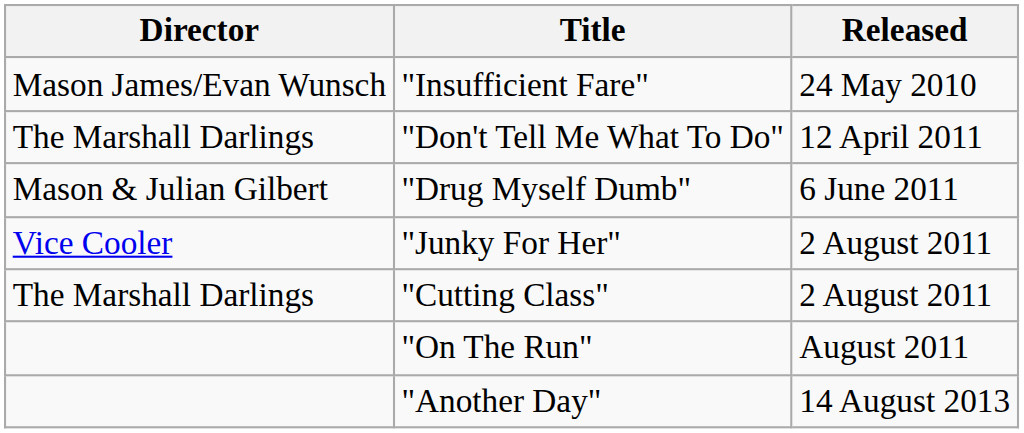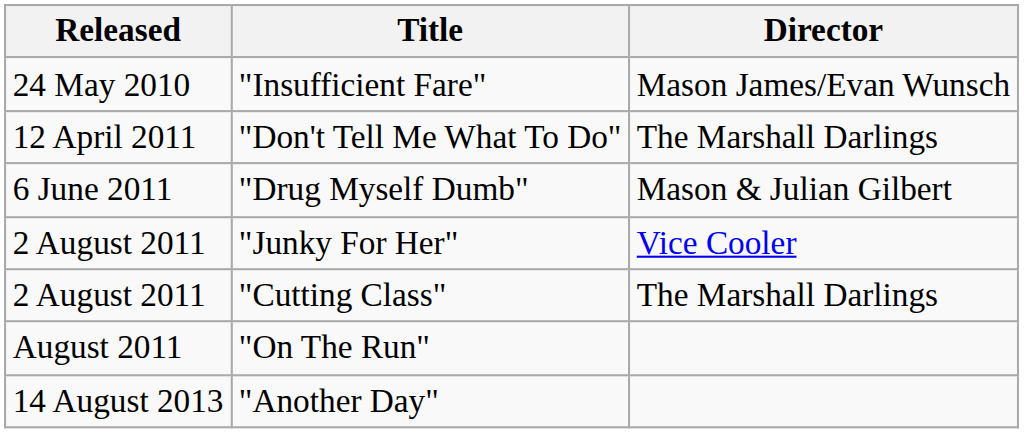columns swapped: Released <-> Director
